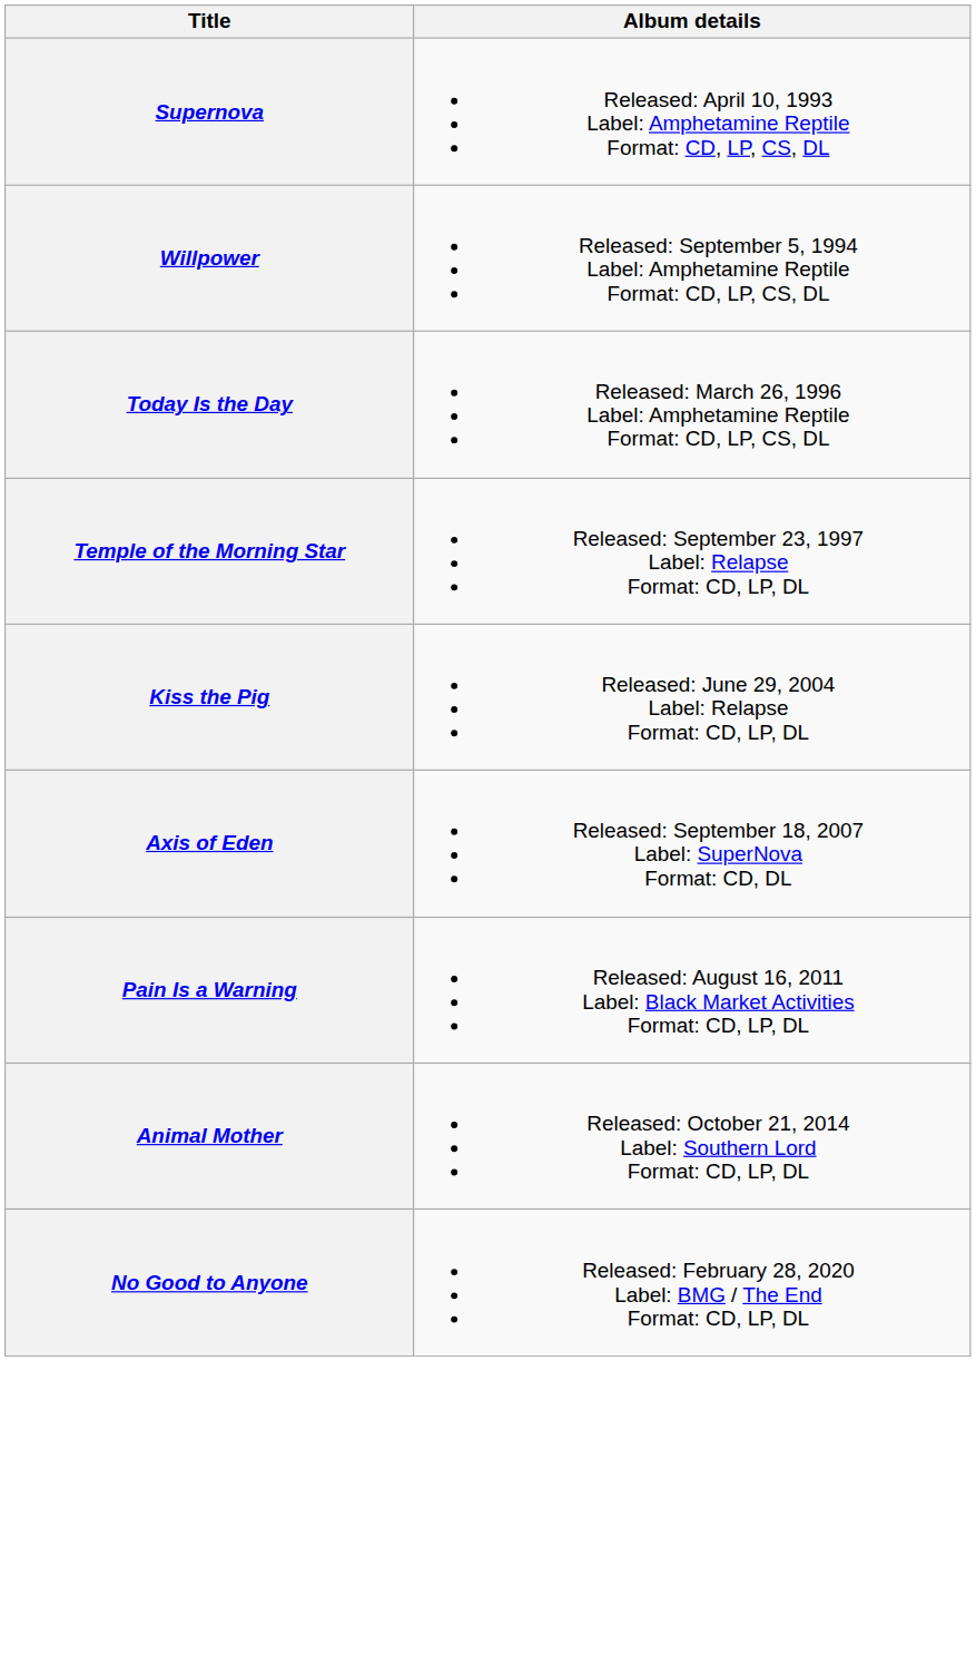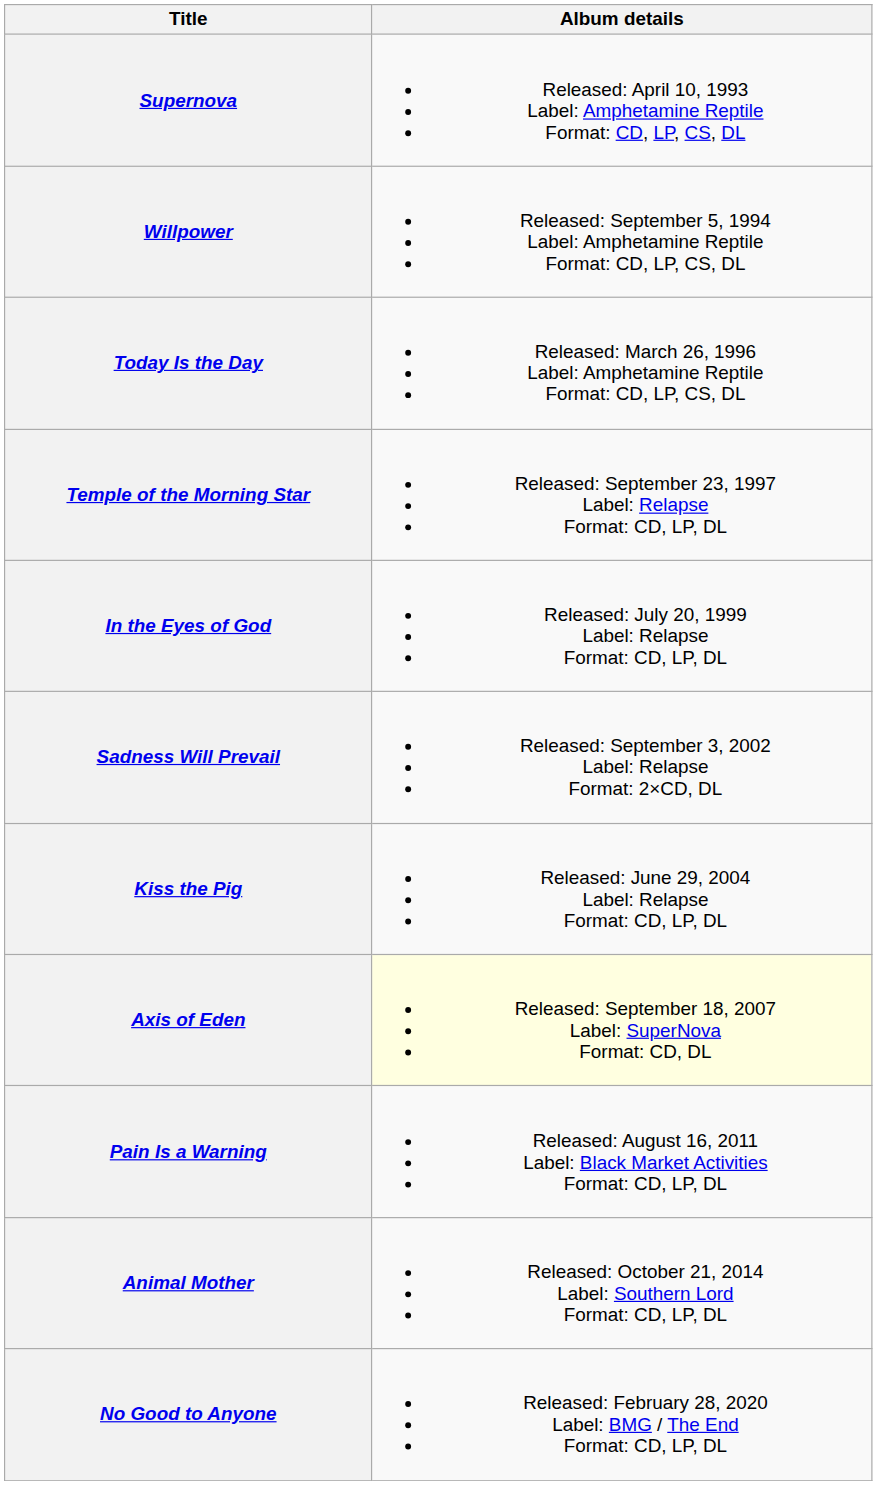+ row: In the Eyes of God | Released: July 20, 1999 Label: Relapse Format: CD, LP, DL
+ row: Sadness Will Prevail | Released: September 3, 2002 Label: Relapse Format: 2×CD, DL
Axis of Eden | Album details: no background -> lightyellow background
